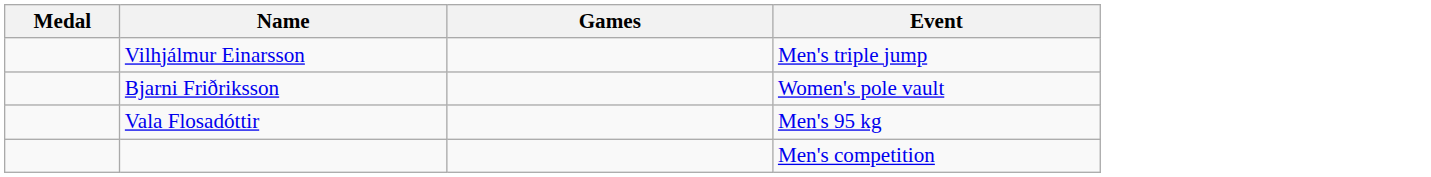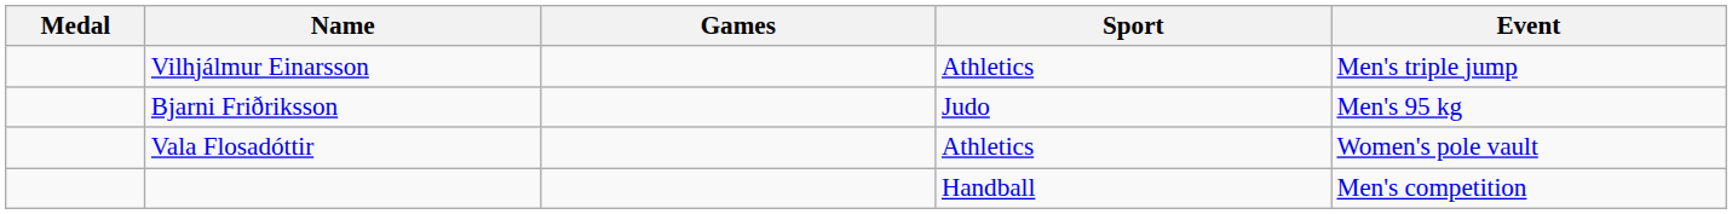+ column: Sport | Athletics | Judo | Athletics | Handball
Bjarni Friðriksson | Event: Women's pole vault -> Men's 95 kg
Vala Flosadóttir | Event: Men's 95 kg -> Women's pole vault
